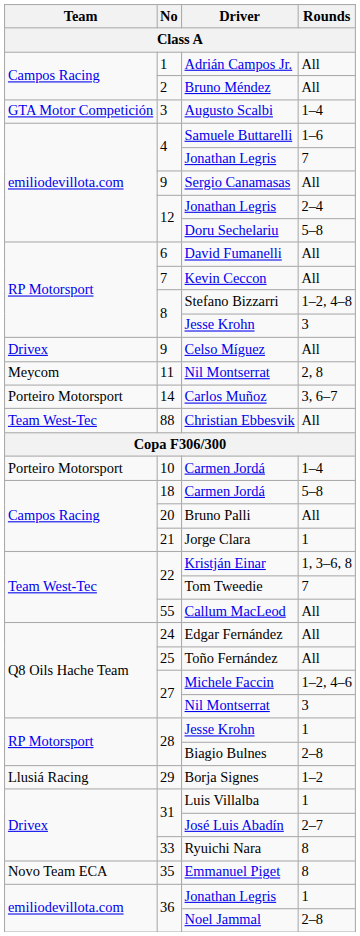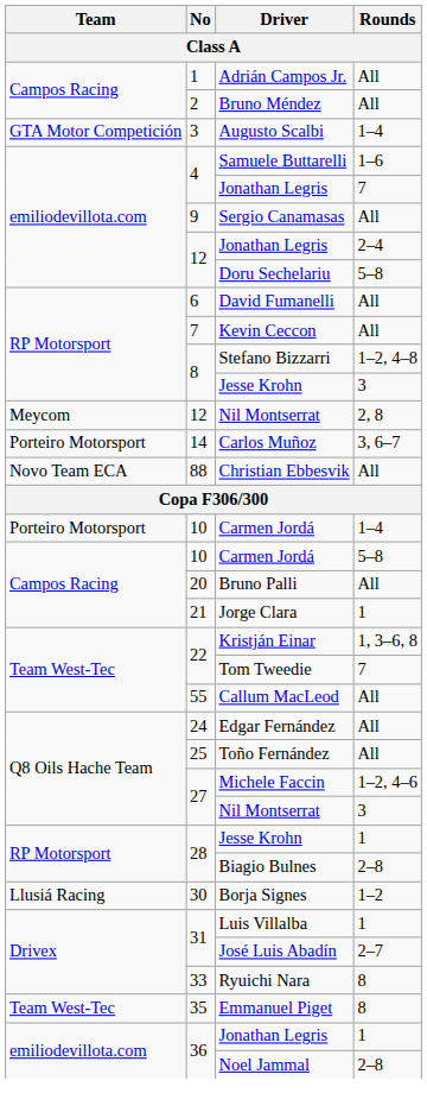- row: Drivex | 9 | Celso Míguez | All
Nil Montserrat / 2, 8 | No: 11 -> 12
Christian Ebbesvik | Team: Team West-Tec -> Novo Team ECA
Carmen Jordá / 5–8 | No: 18 -> 10
Borja Signes | No: 29 -> 30
Emmanuel Piget | Team: Novo Team ECA -> Team West-Tec
